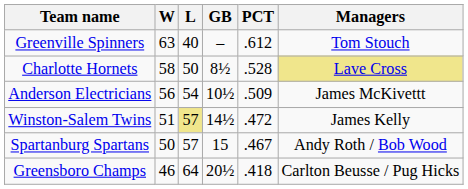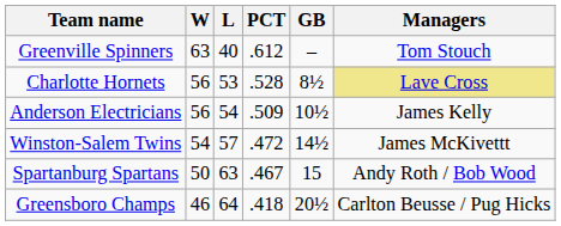columns swapped: PCT <-> GB
Charlotte Hornets | W: 58 -> 56
Charlotte Hornets | L: 50 -> 53
Anderson Electricians | Managers: James McKivettt -> James Kelly
Winston-Salem Twins | W: 51 -> 54
Winston-Salem Twins | L: khaki background -> no background
Winston-Salem Twins | Managers: James Kelly -> James McKivettt
Spartanburg Spartans | L: 57 -> 63
